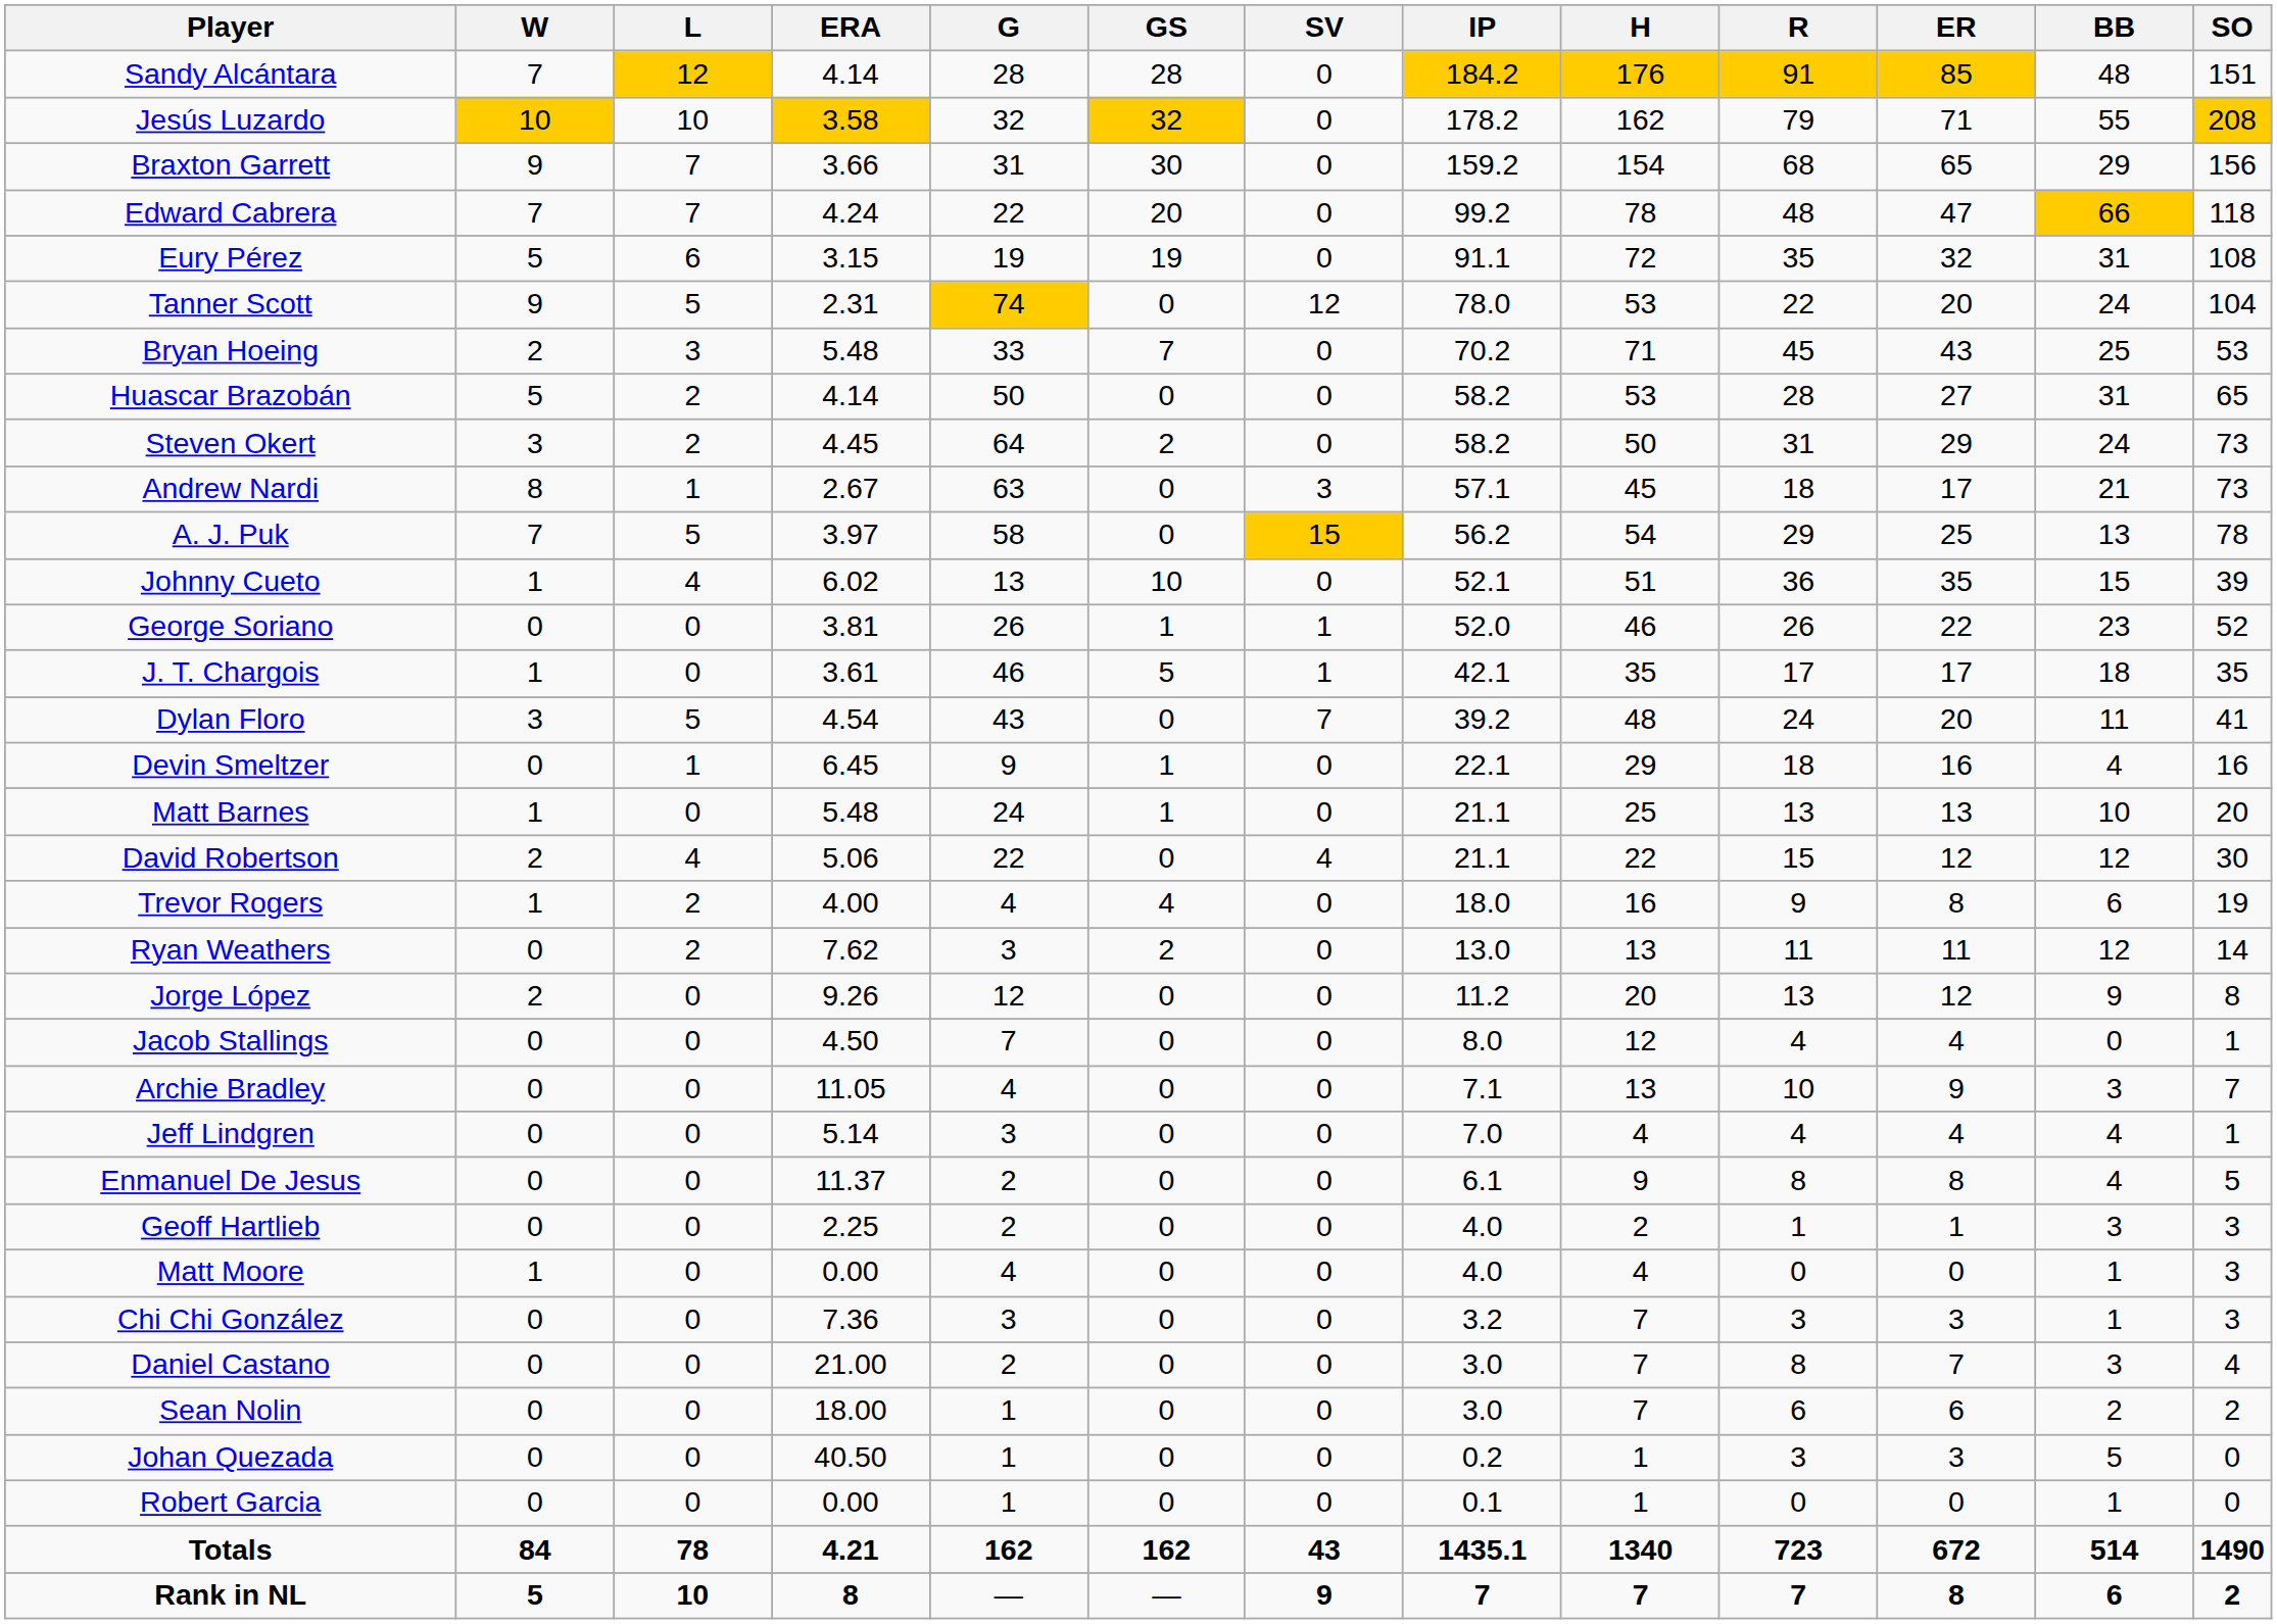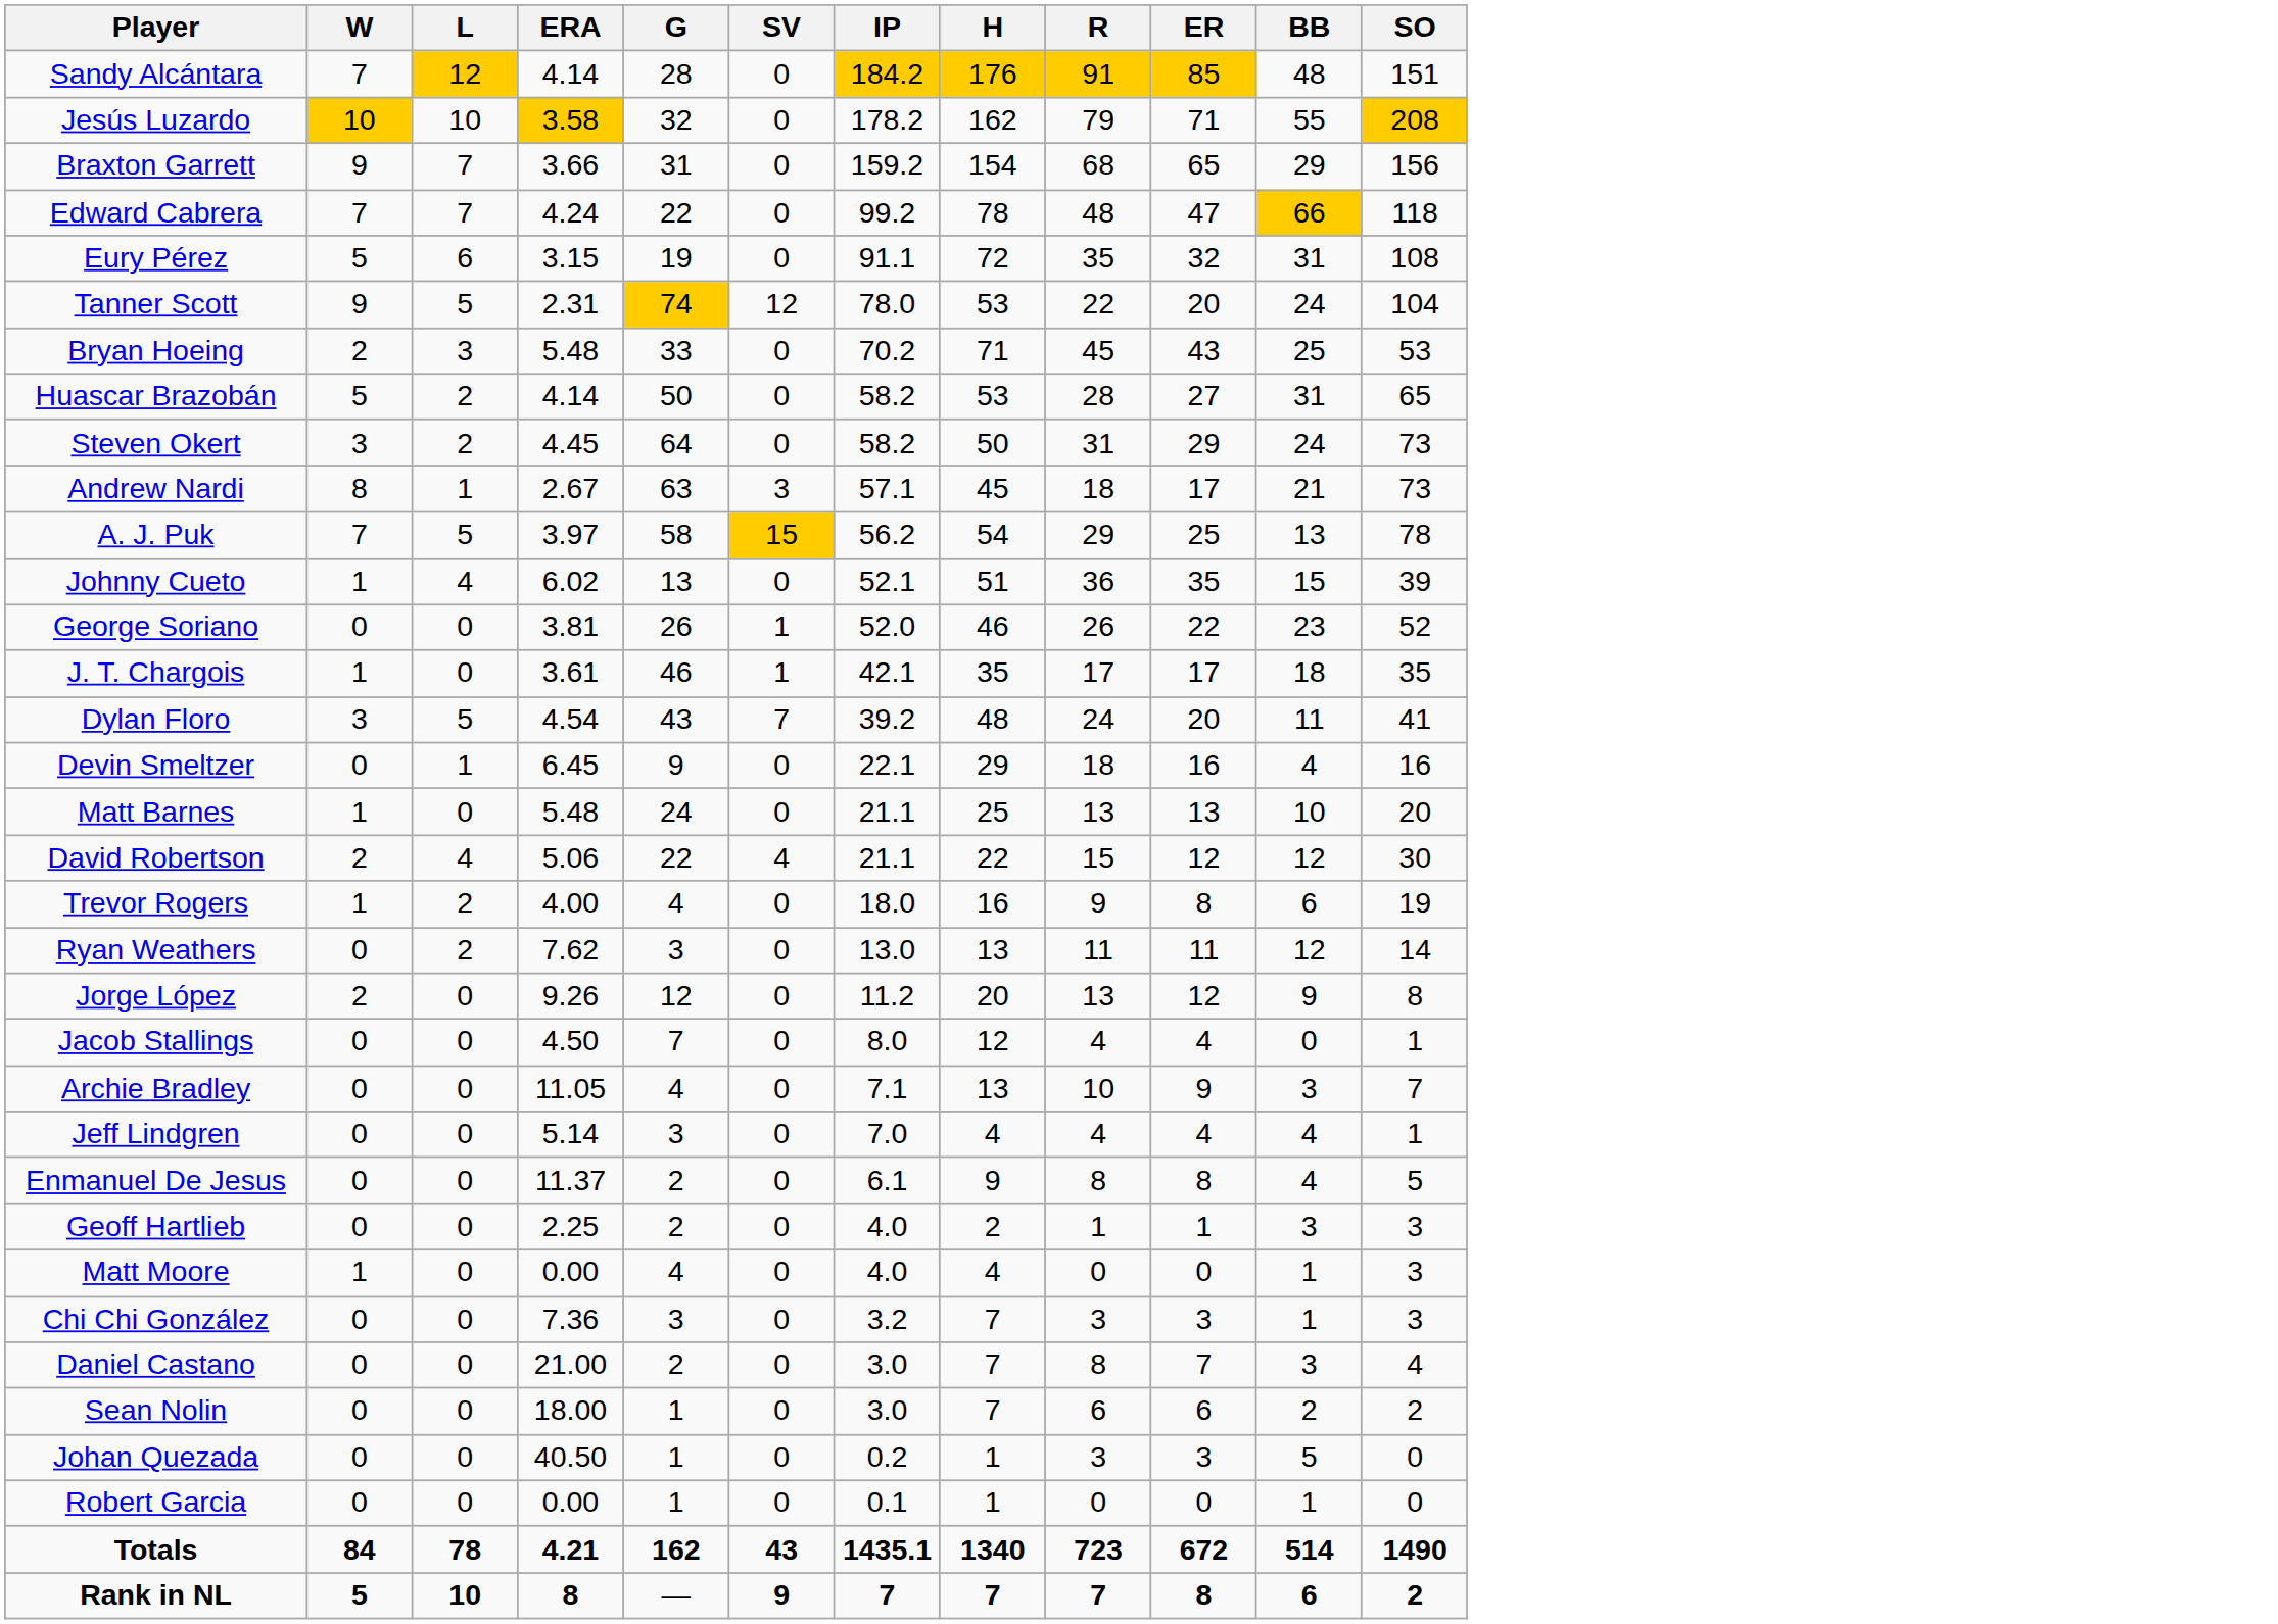- column: GS | 28 | 32 | 30 | 20 | 19 | 0 | 7 | 0 | 2 | 0 | 0 | 10 | 1 | 5 | 0 | 1 | 1 | 0 | 4 | 2 | 0 | 0 | 0 | 0 | 0 | 0 | 0 | 0 | 0 | 0 | 0 | 0 | 162 | —
